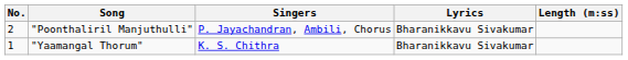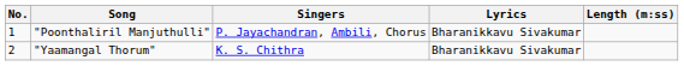"Poonthaliril Manjuthulli" | No.: 2 -> 1
"Yaamangal Thorum" | No.: 1 -> 2
